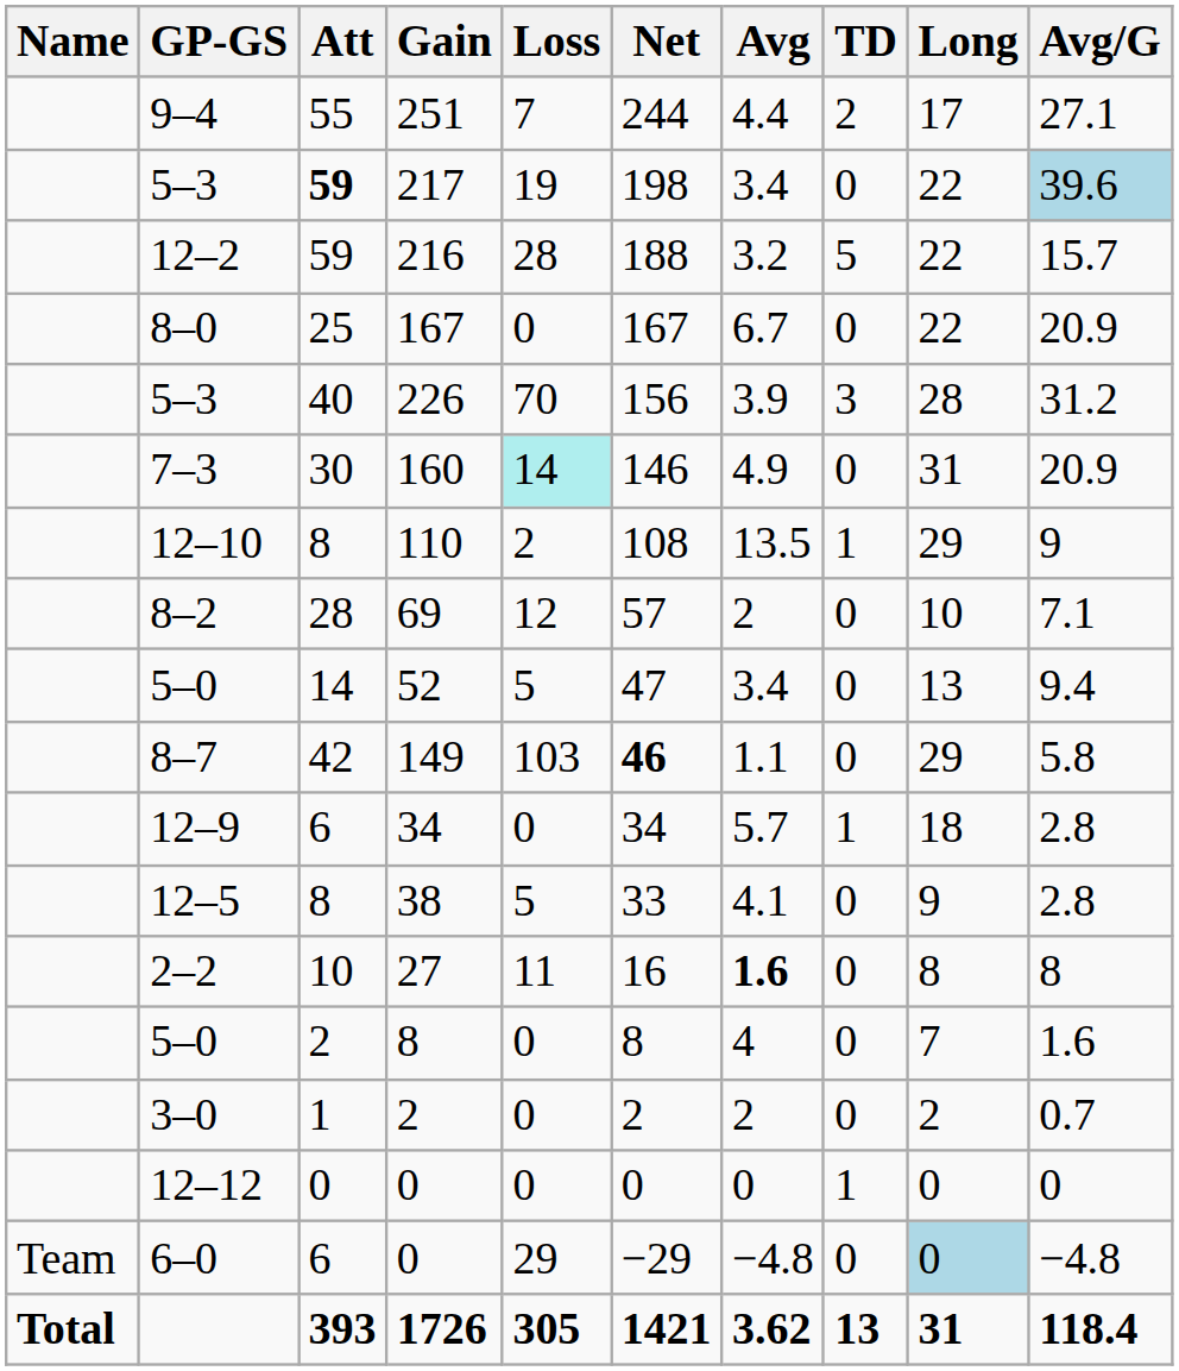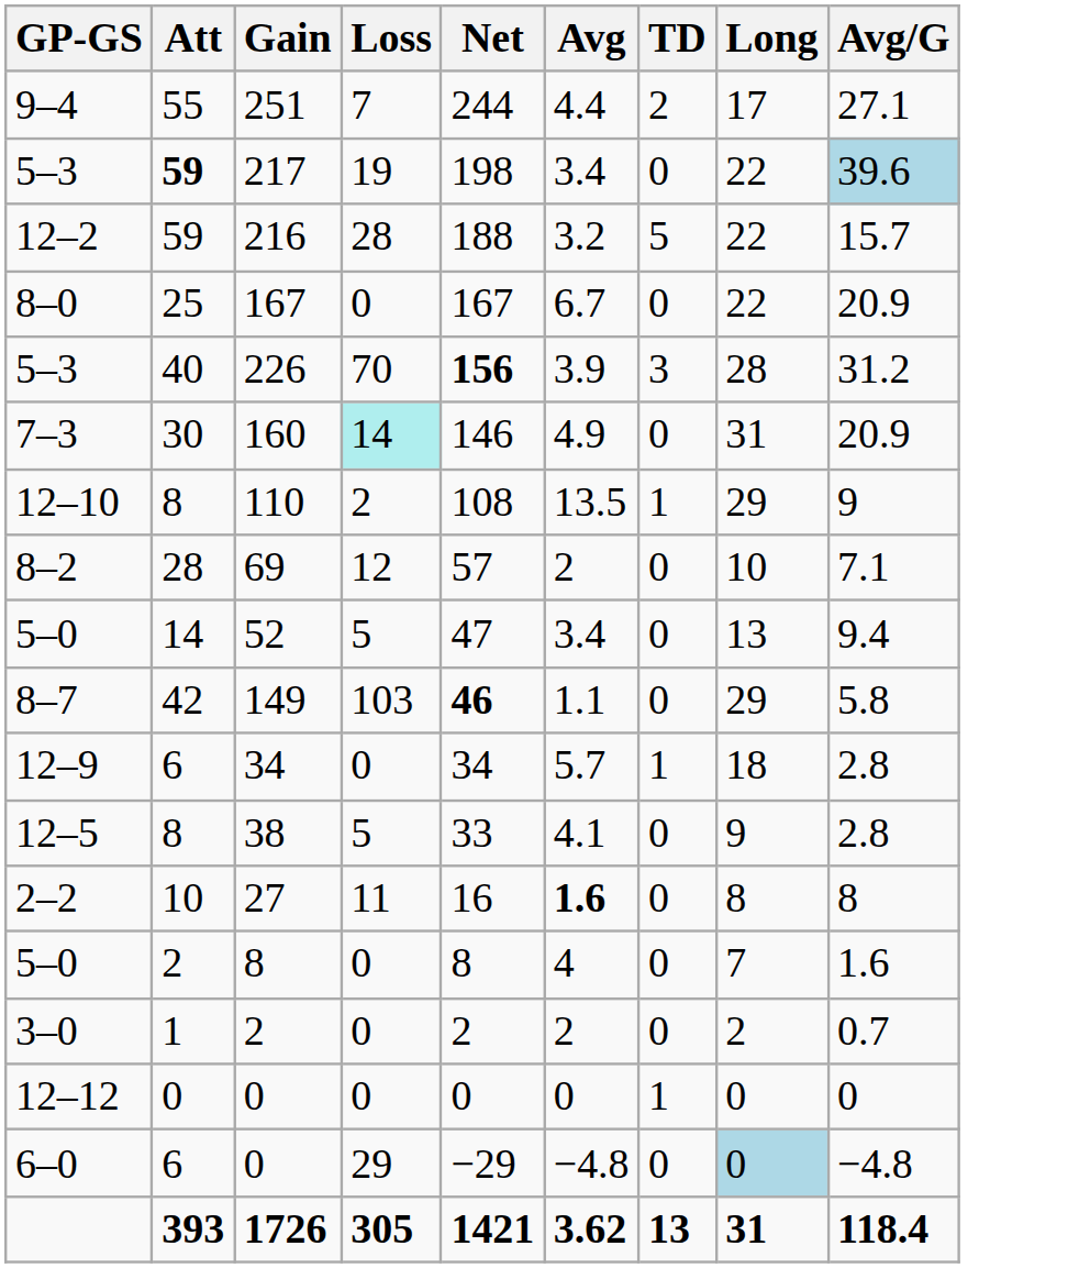- column: Name | Team | Total
226 | Net: normal -> bold
